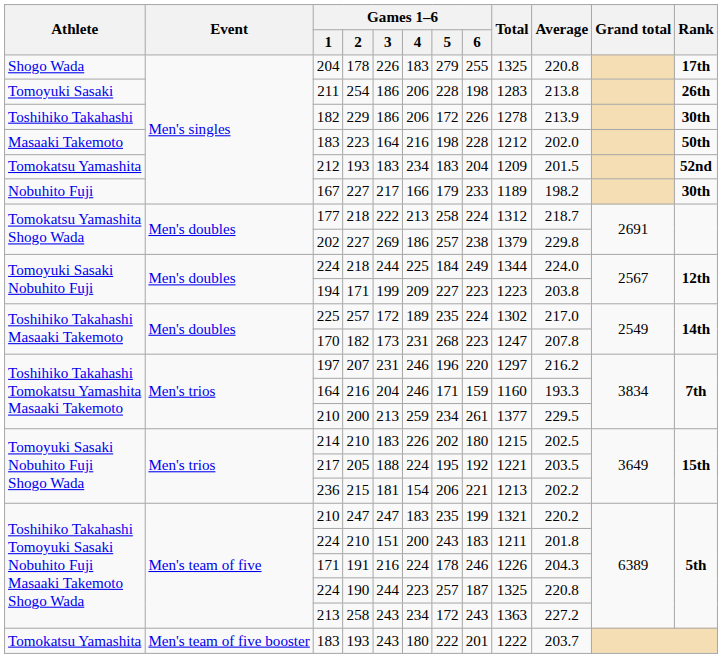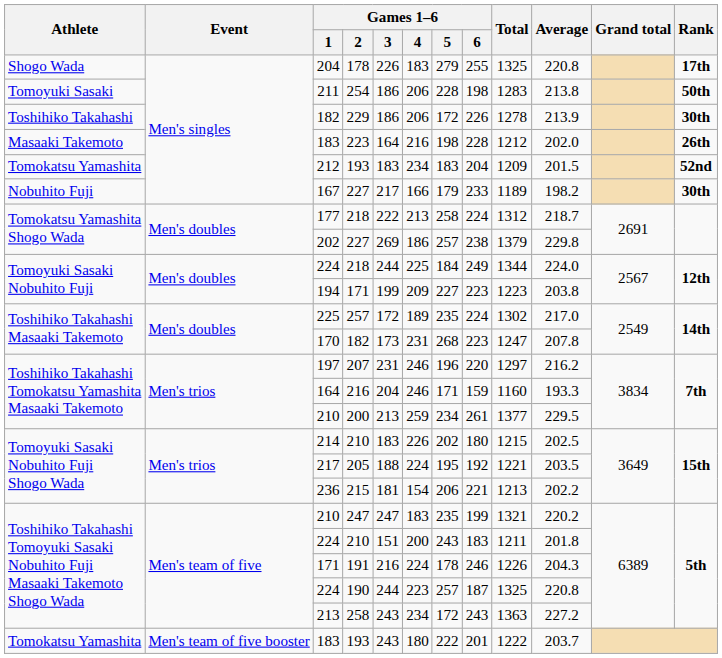211 | Rank: 26th -> 50th
183 / 223 | Rank: 50th -> 26th
